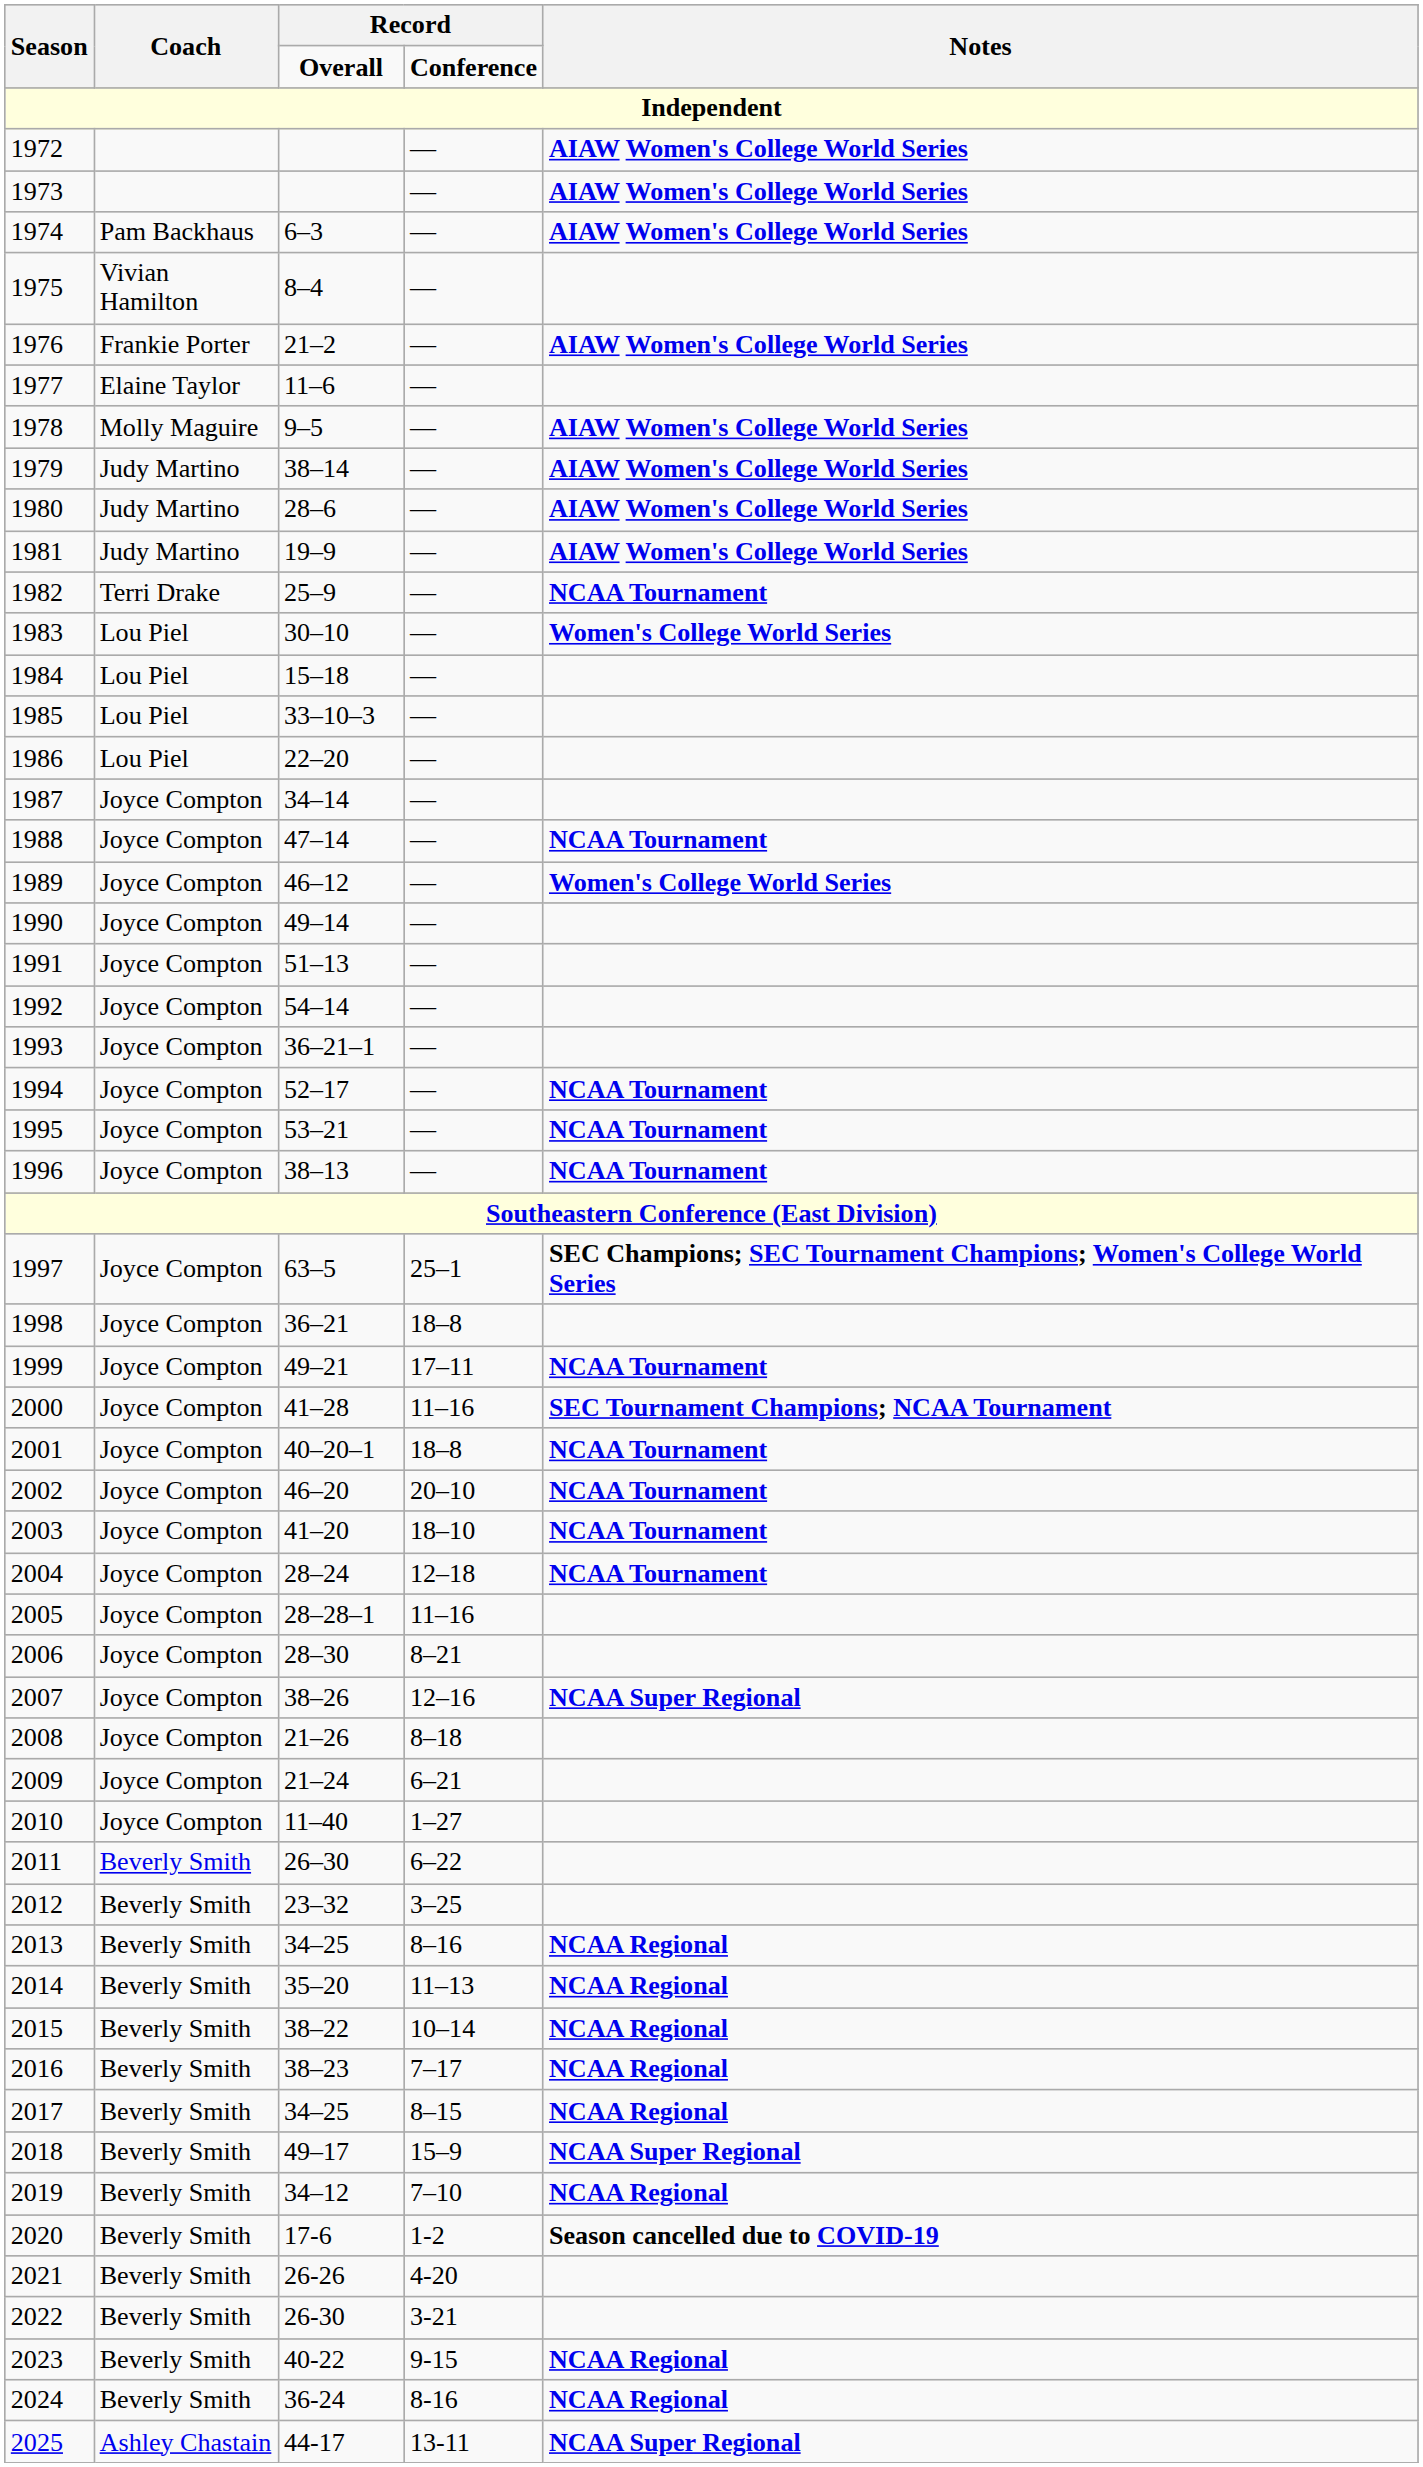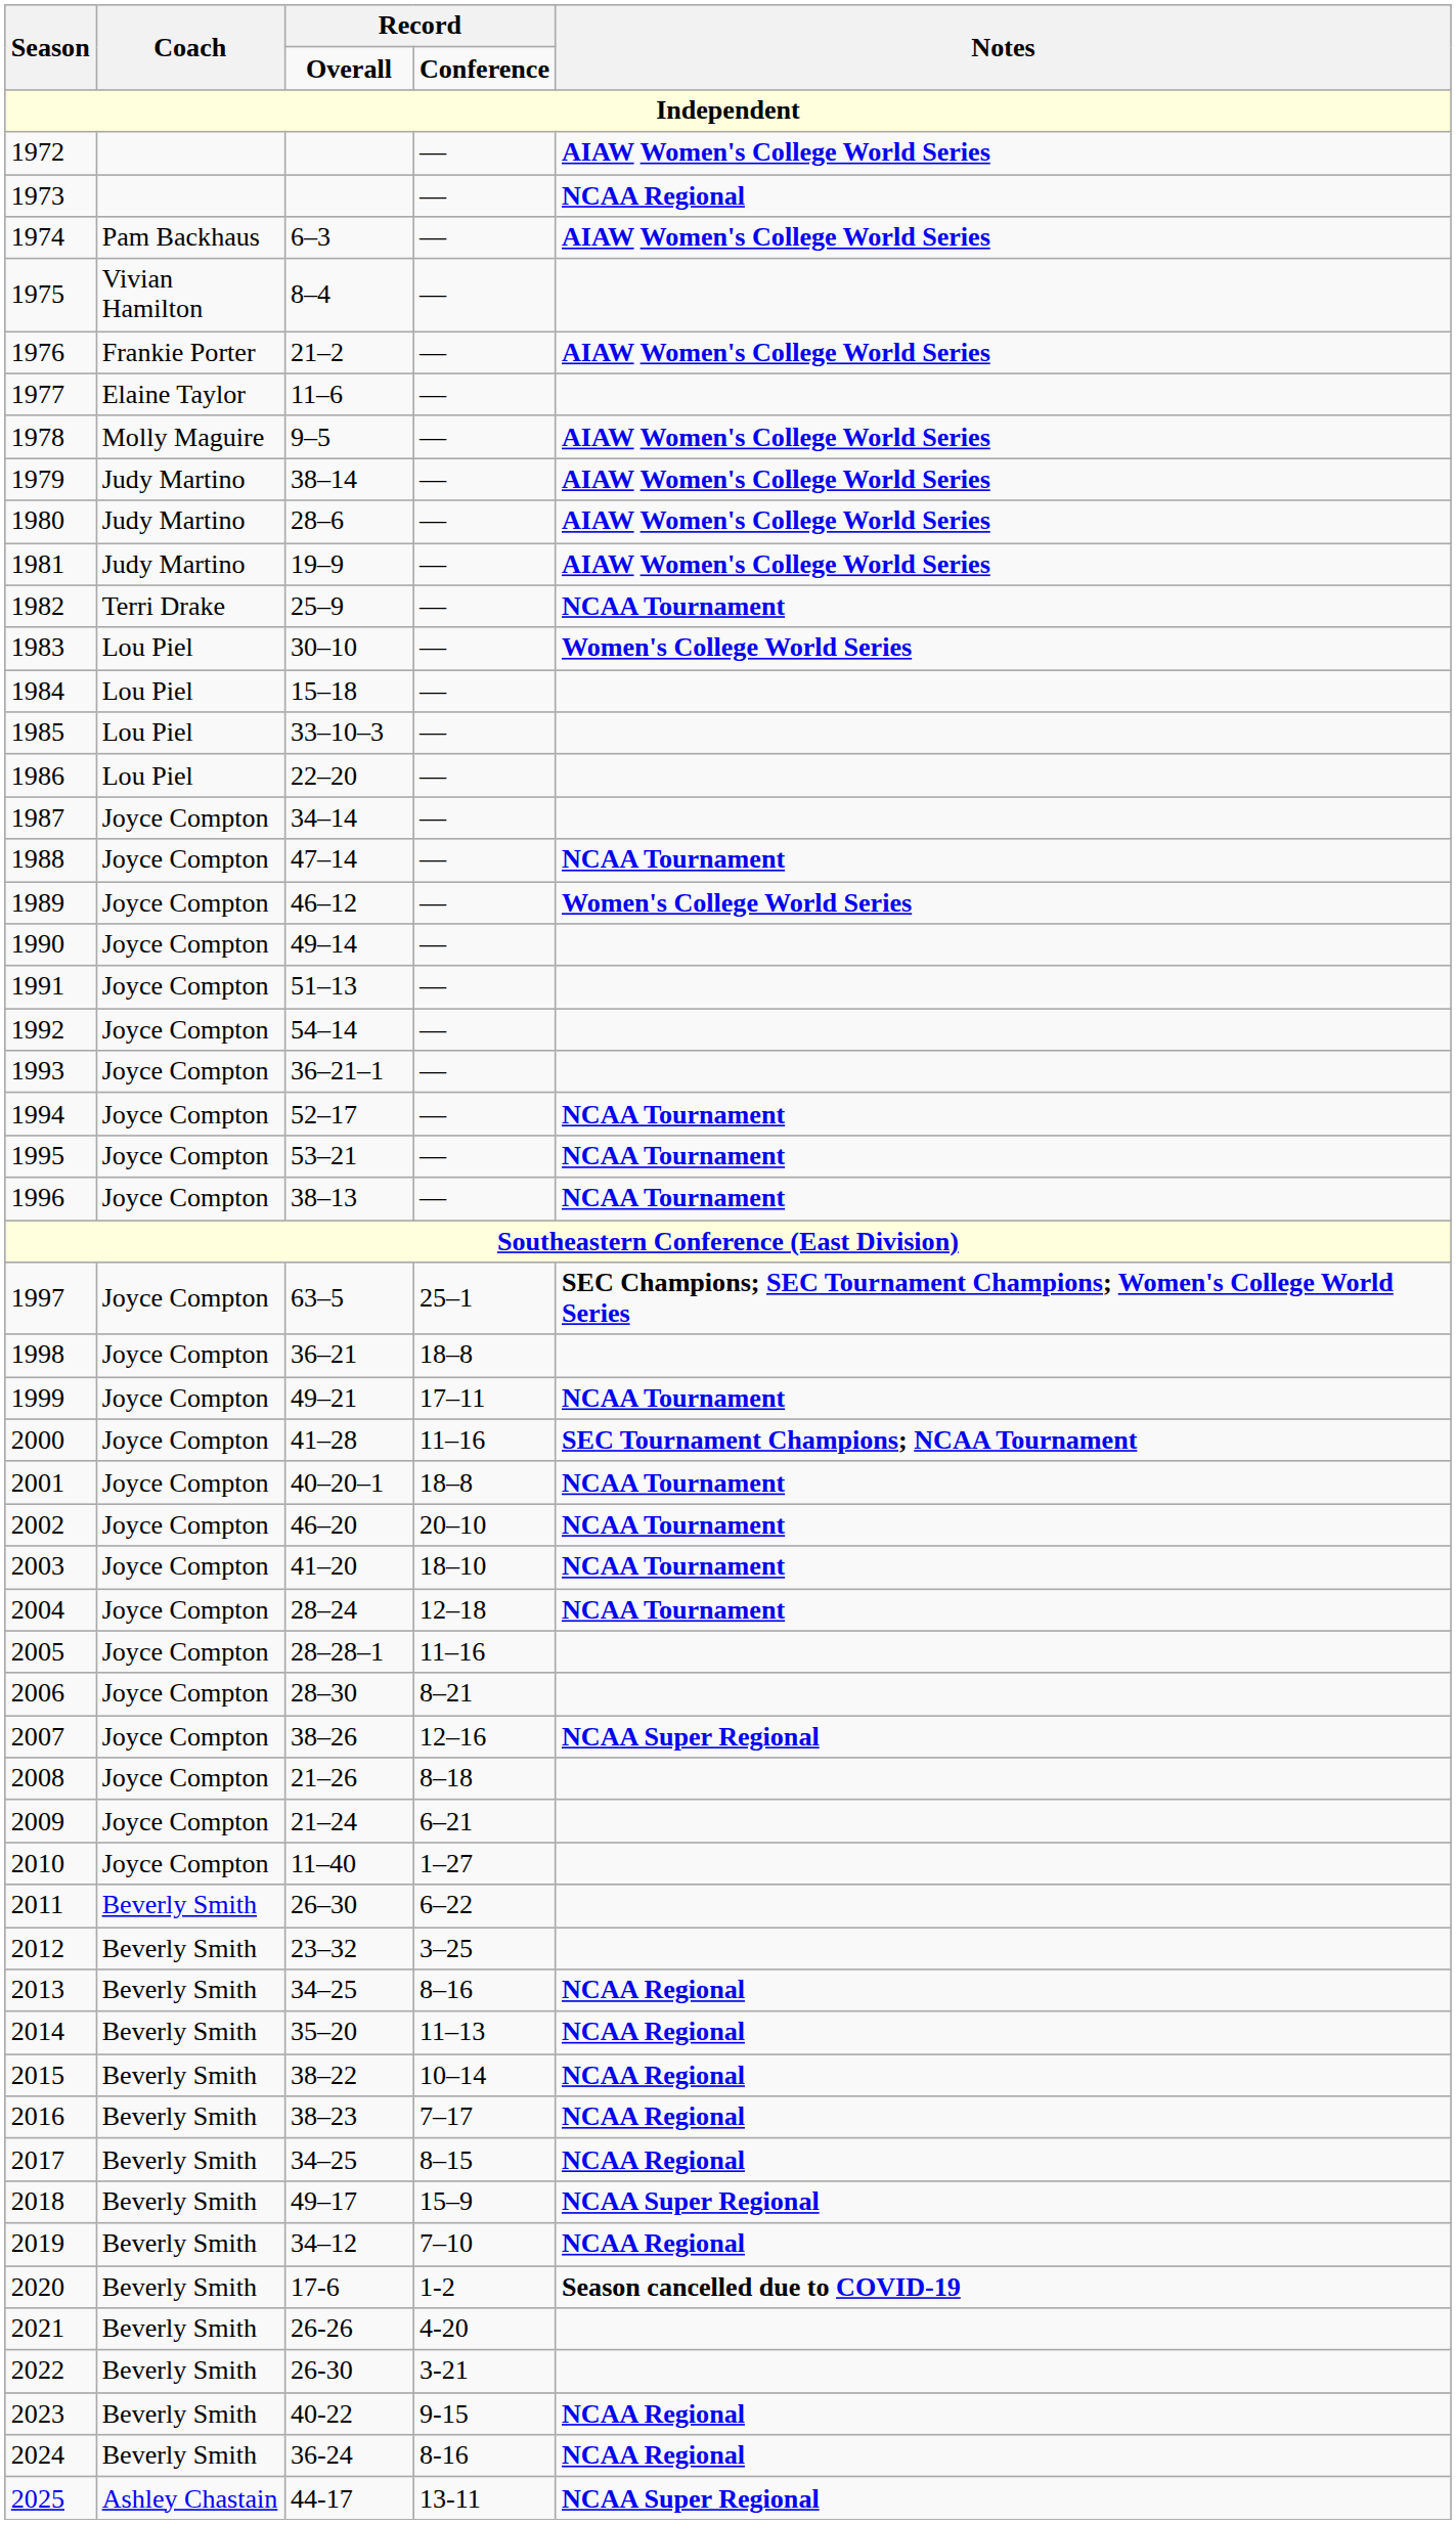1973 | Notes: AIAW Women's College World Series -> NCAA Regional
